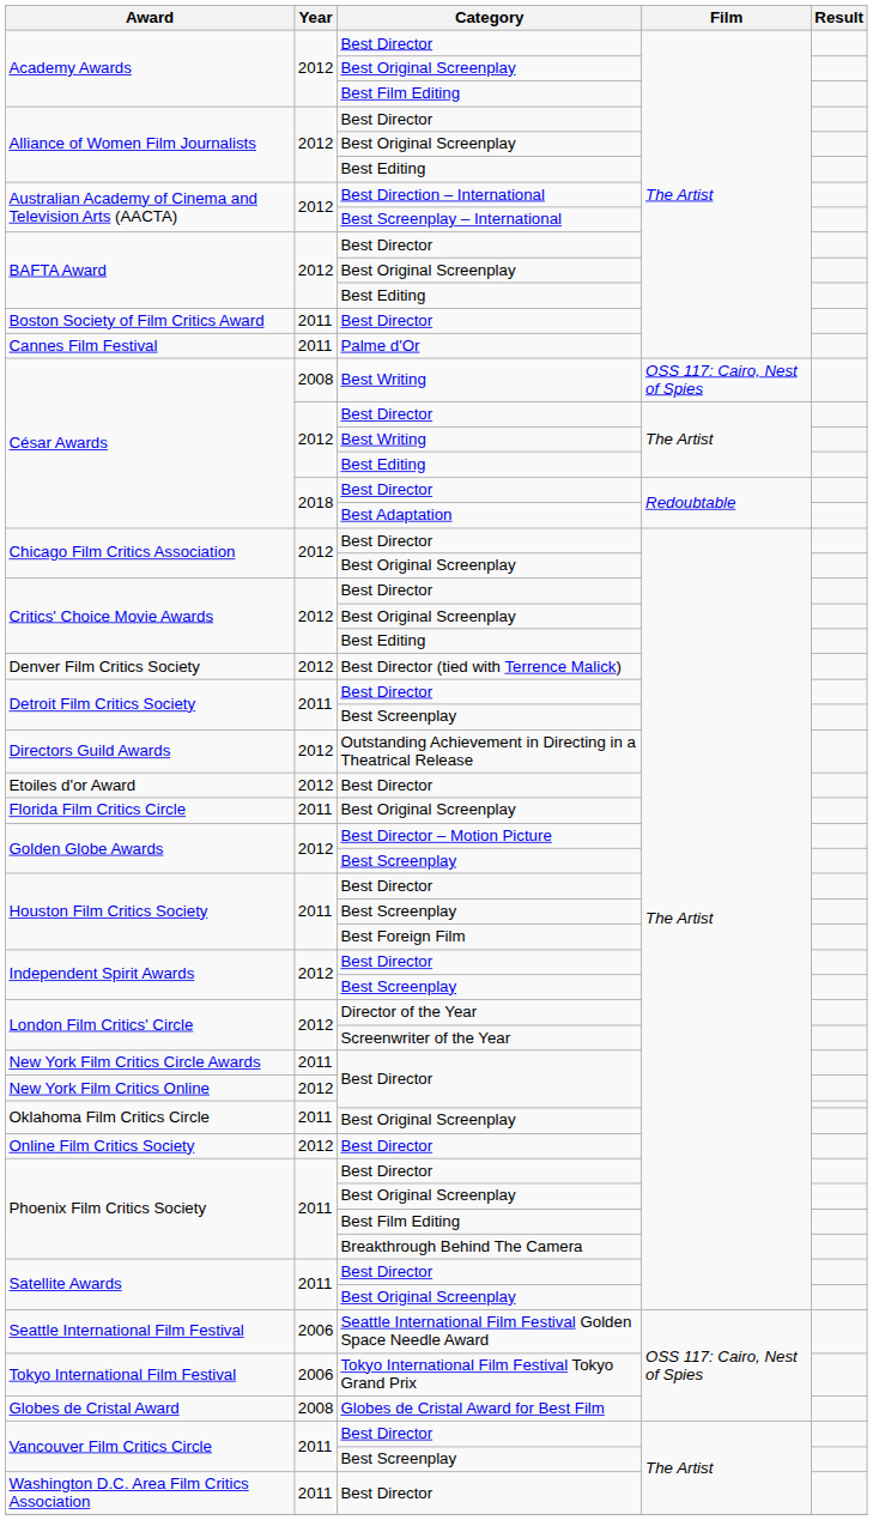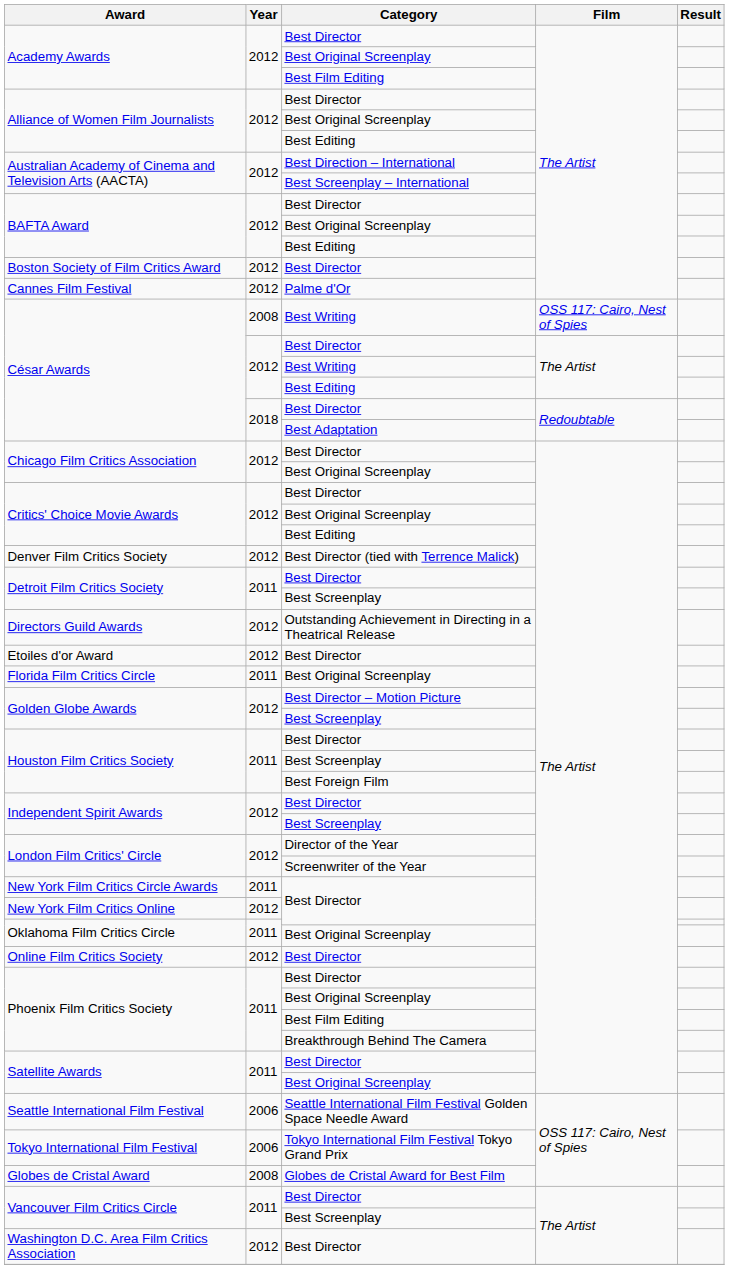Boston Society of Film Critics Award | Year: 2011 -> 2012
Cannes Film Festival | Year: 2011 -> 2012
Washington D.C. Area Film Critics Association | Year: 2011 -> 2012
